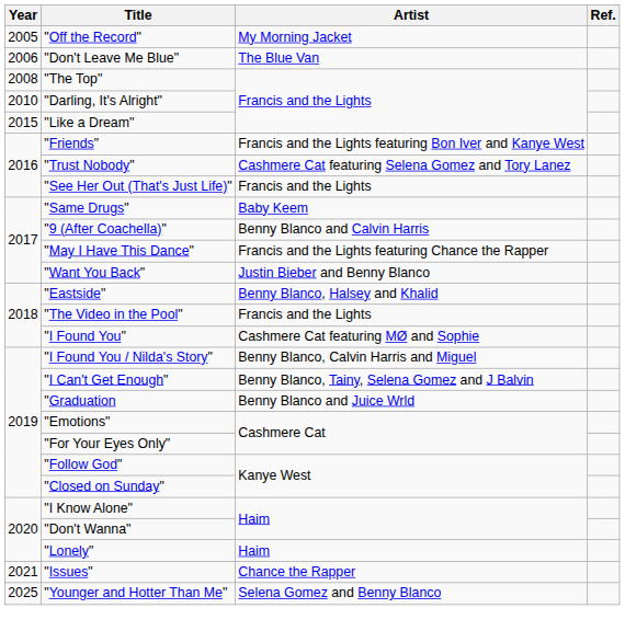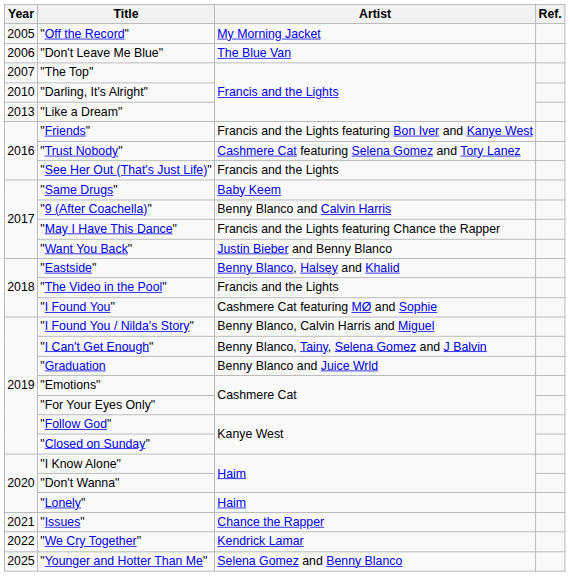"The Top" | Year: 2008 -> 2007
"Like a Dream" | Year: 2015 -> 2013
+ row: 2022 | "We Cry Together" | Kendrick Lamar
